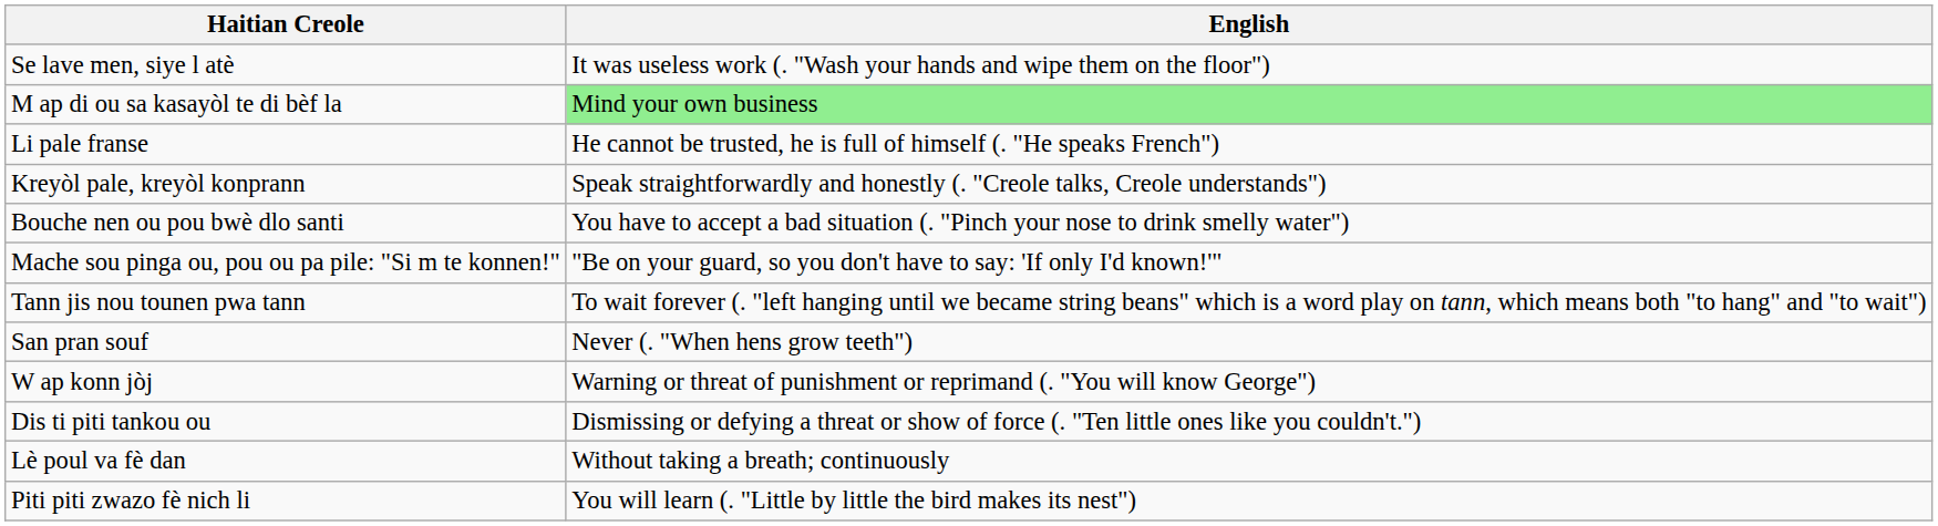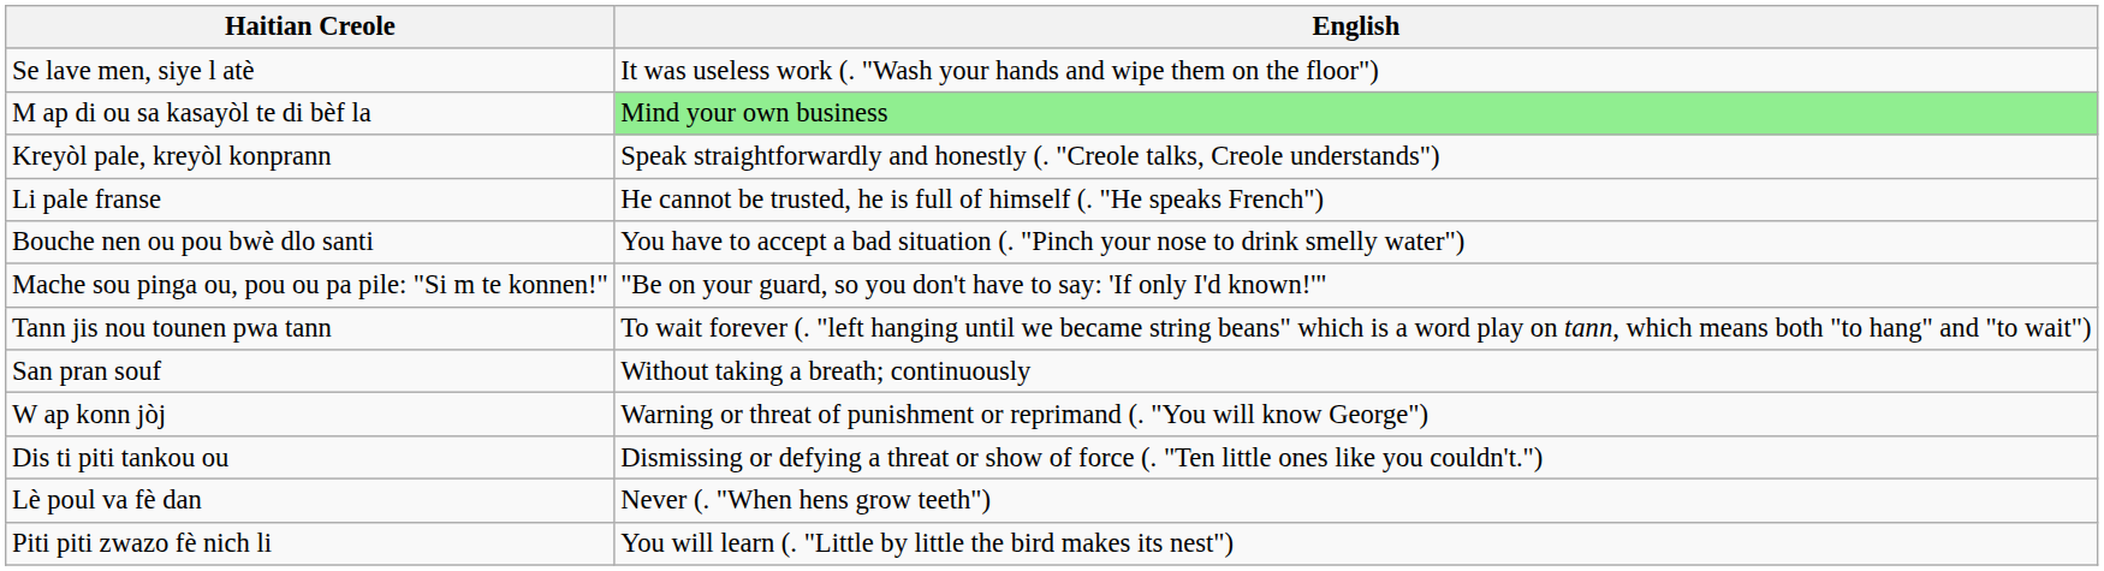rows swapped: Li pale franse <-> Kreyòl pale, kreyòl konprann
San pran souf | English: Never (. "When hens grow teeth") -> Without taking a breath; continuously
Lè poul va fè dan | English: Without taking a breath; continuously -> Never (. "When hens grow teeth")
